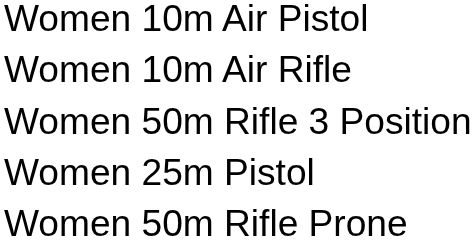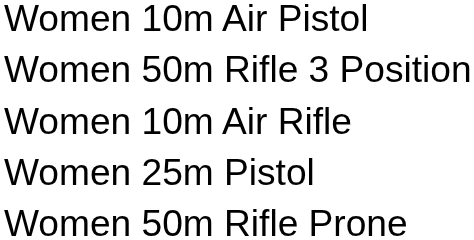rows swapped: Women 10m Air Rifle <-> Women 50m Rifle 3 Position
